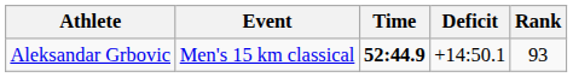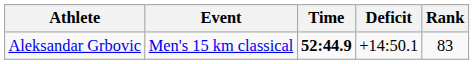Aleksandar Grbovic | Rank: 93 -> 83
